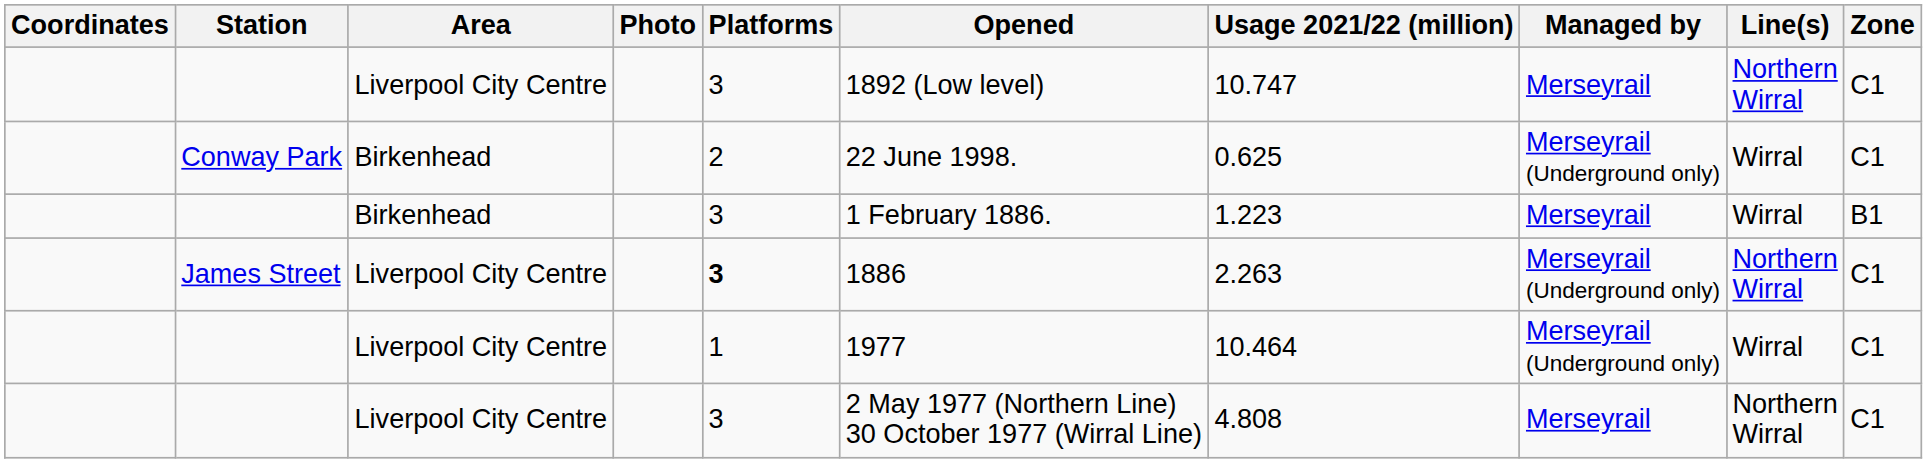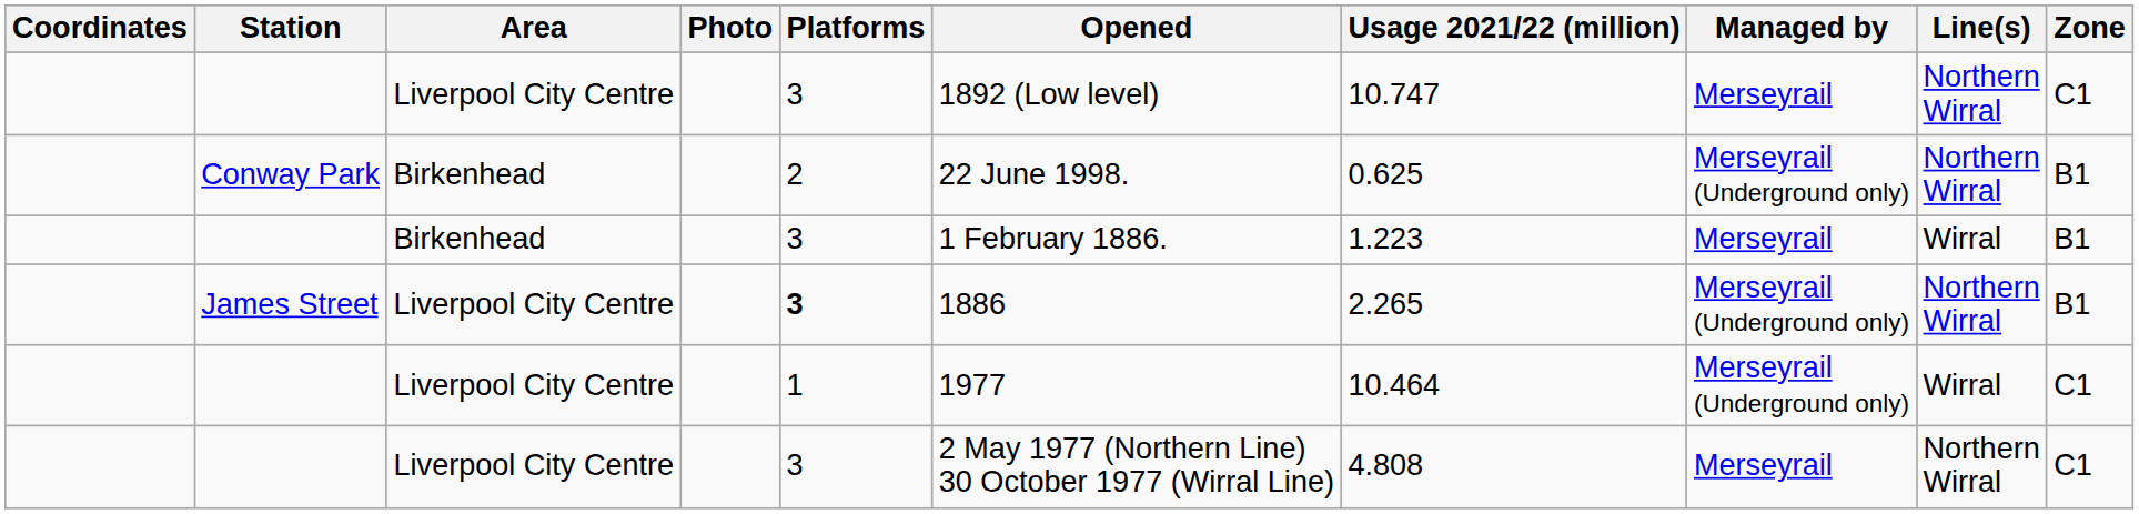Conway Park | Line(s): Wirral -> Northern Wirral
Conway Park | Zone: C1 -> B1
James Street | Usage 2021/22 (million): 2.263 -> 2.265
James Street | Zone: C1 -> B1
